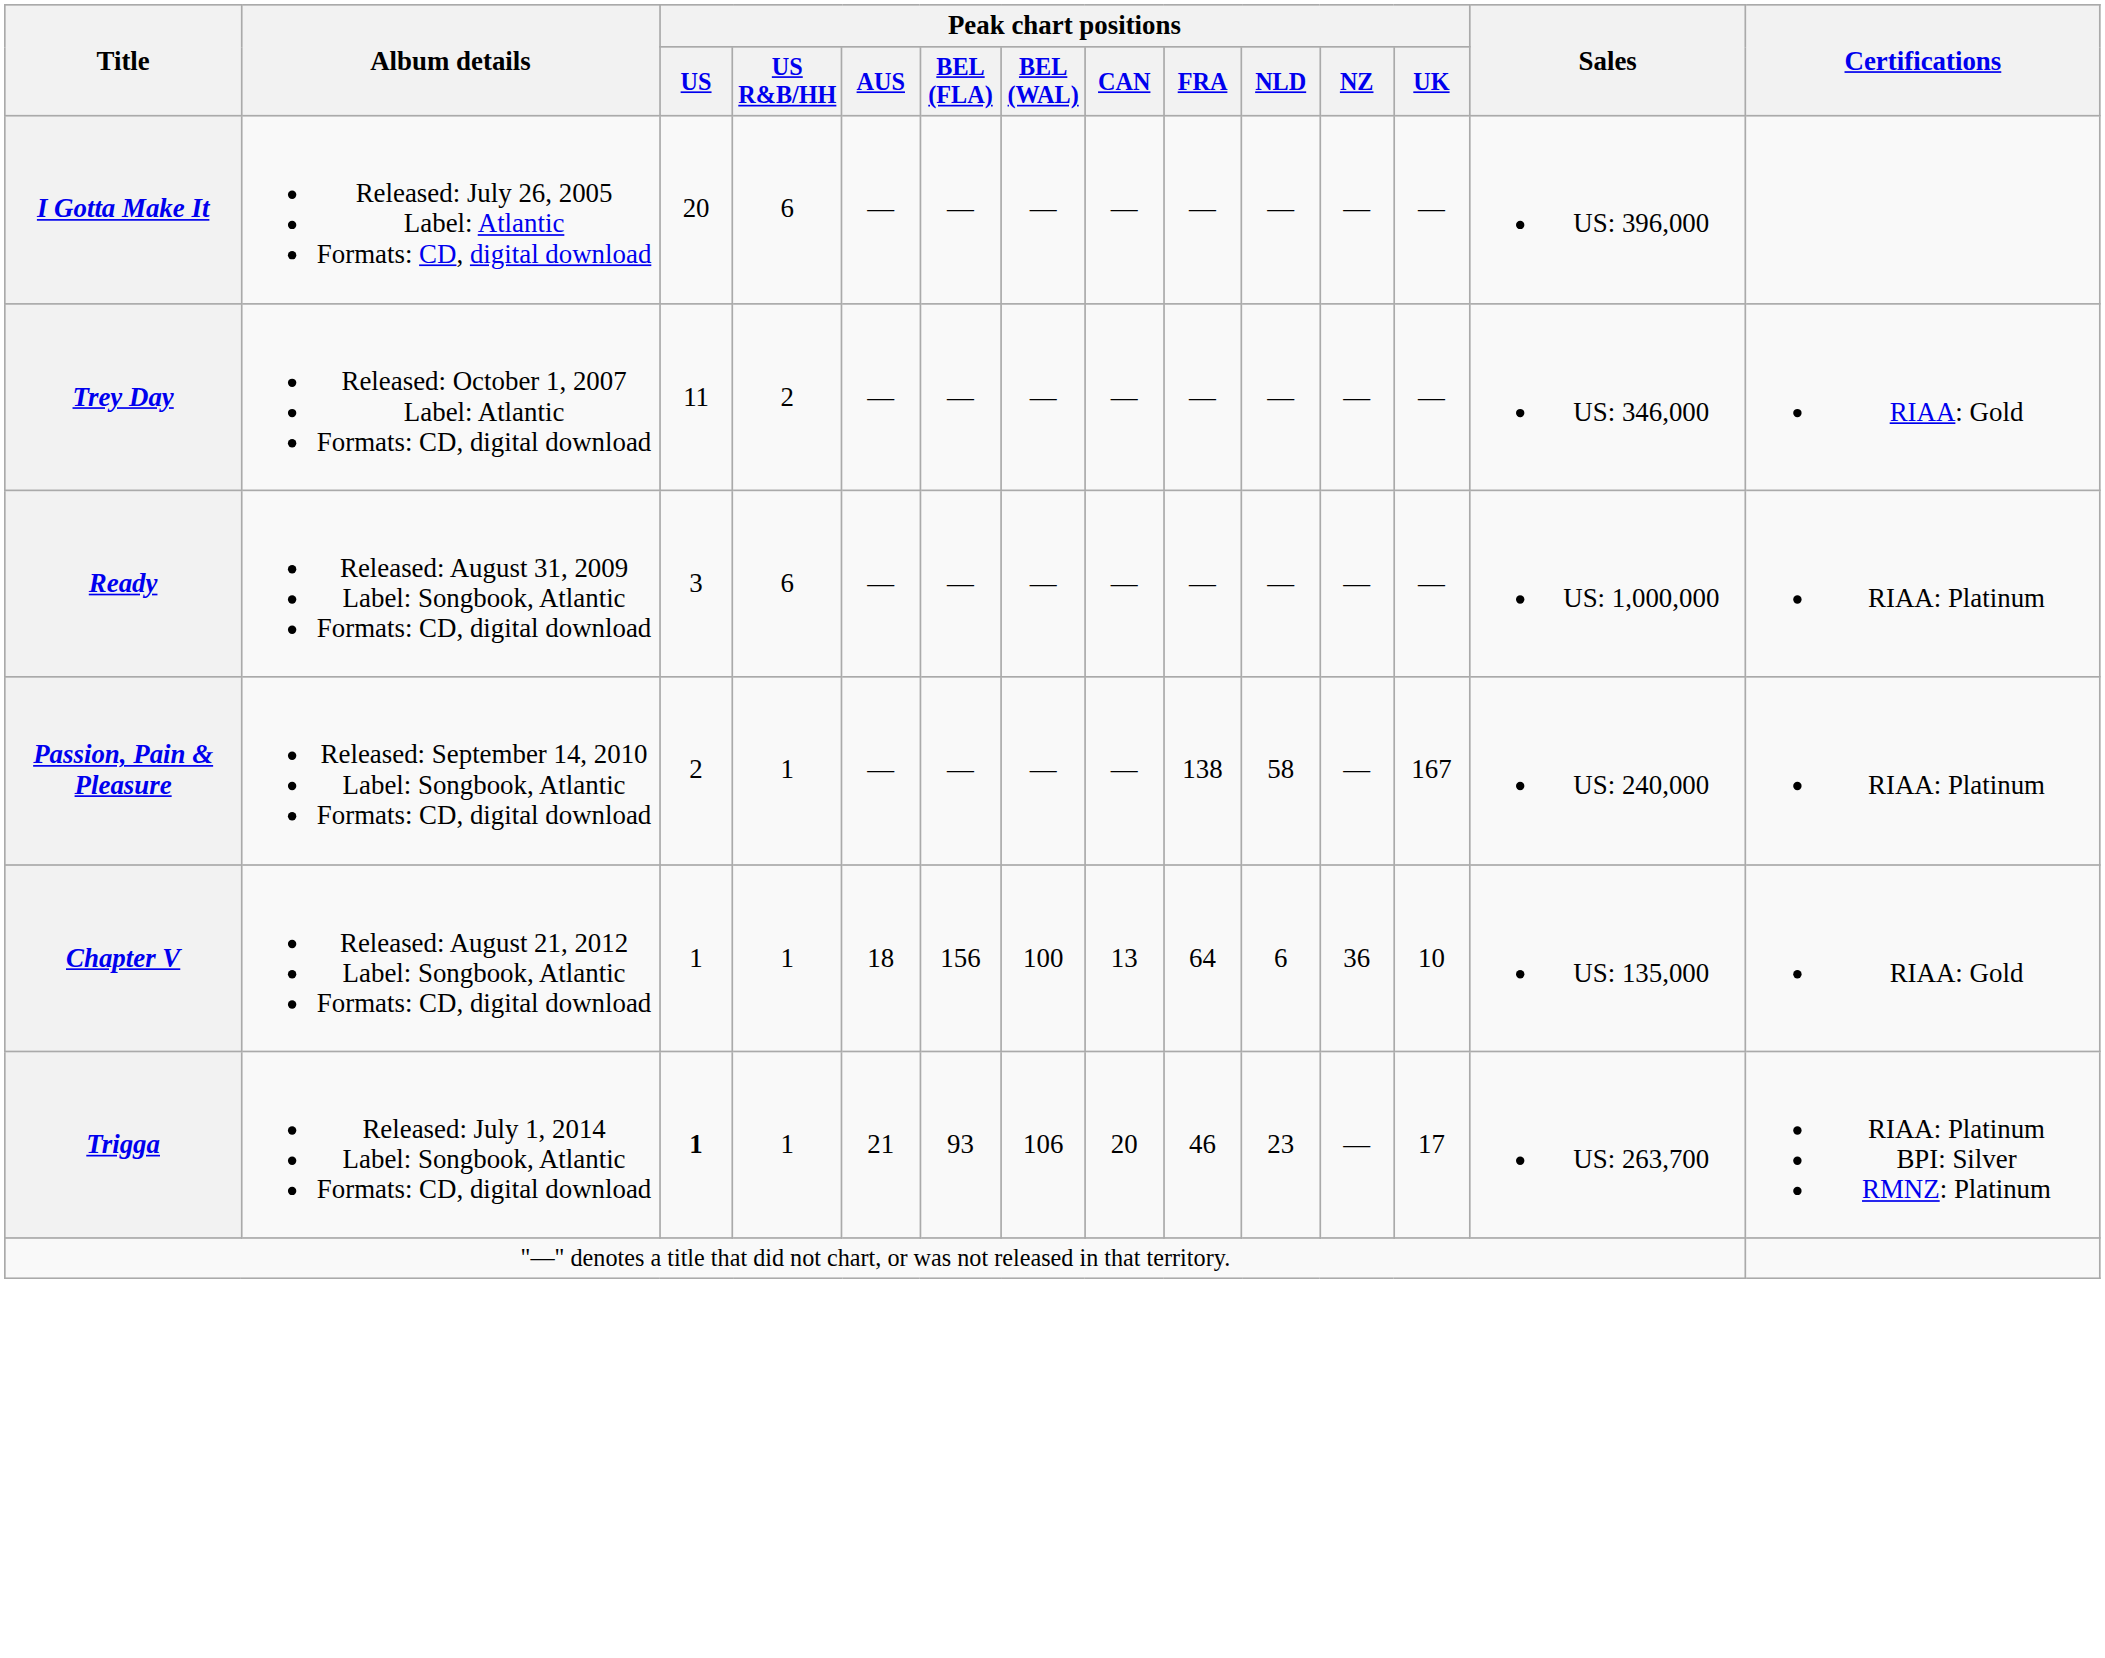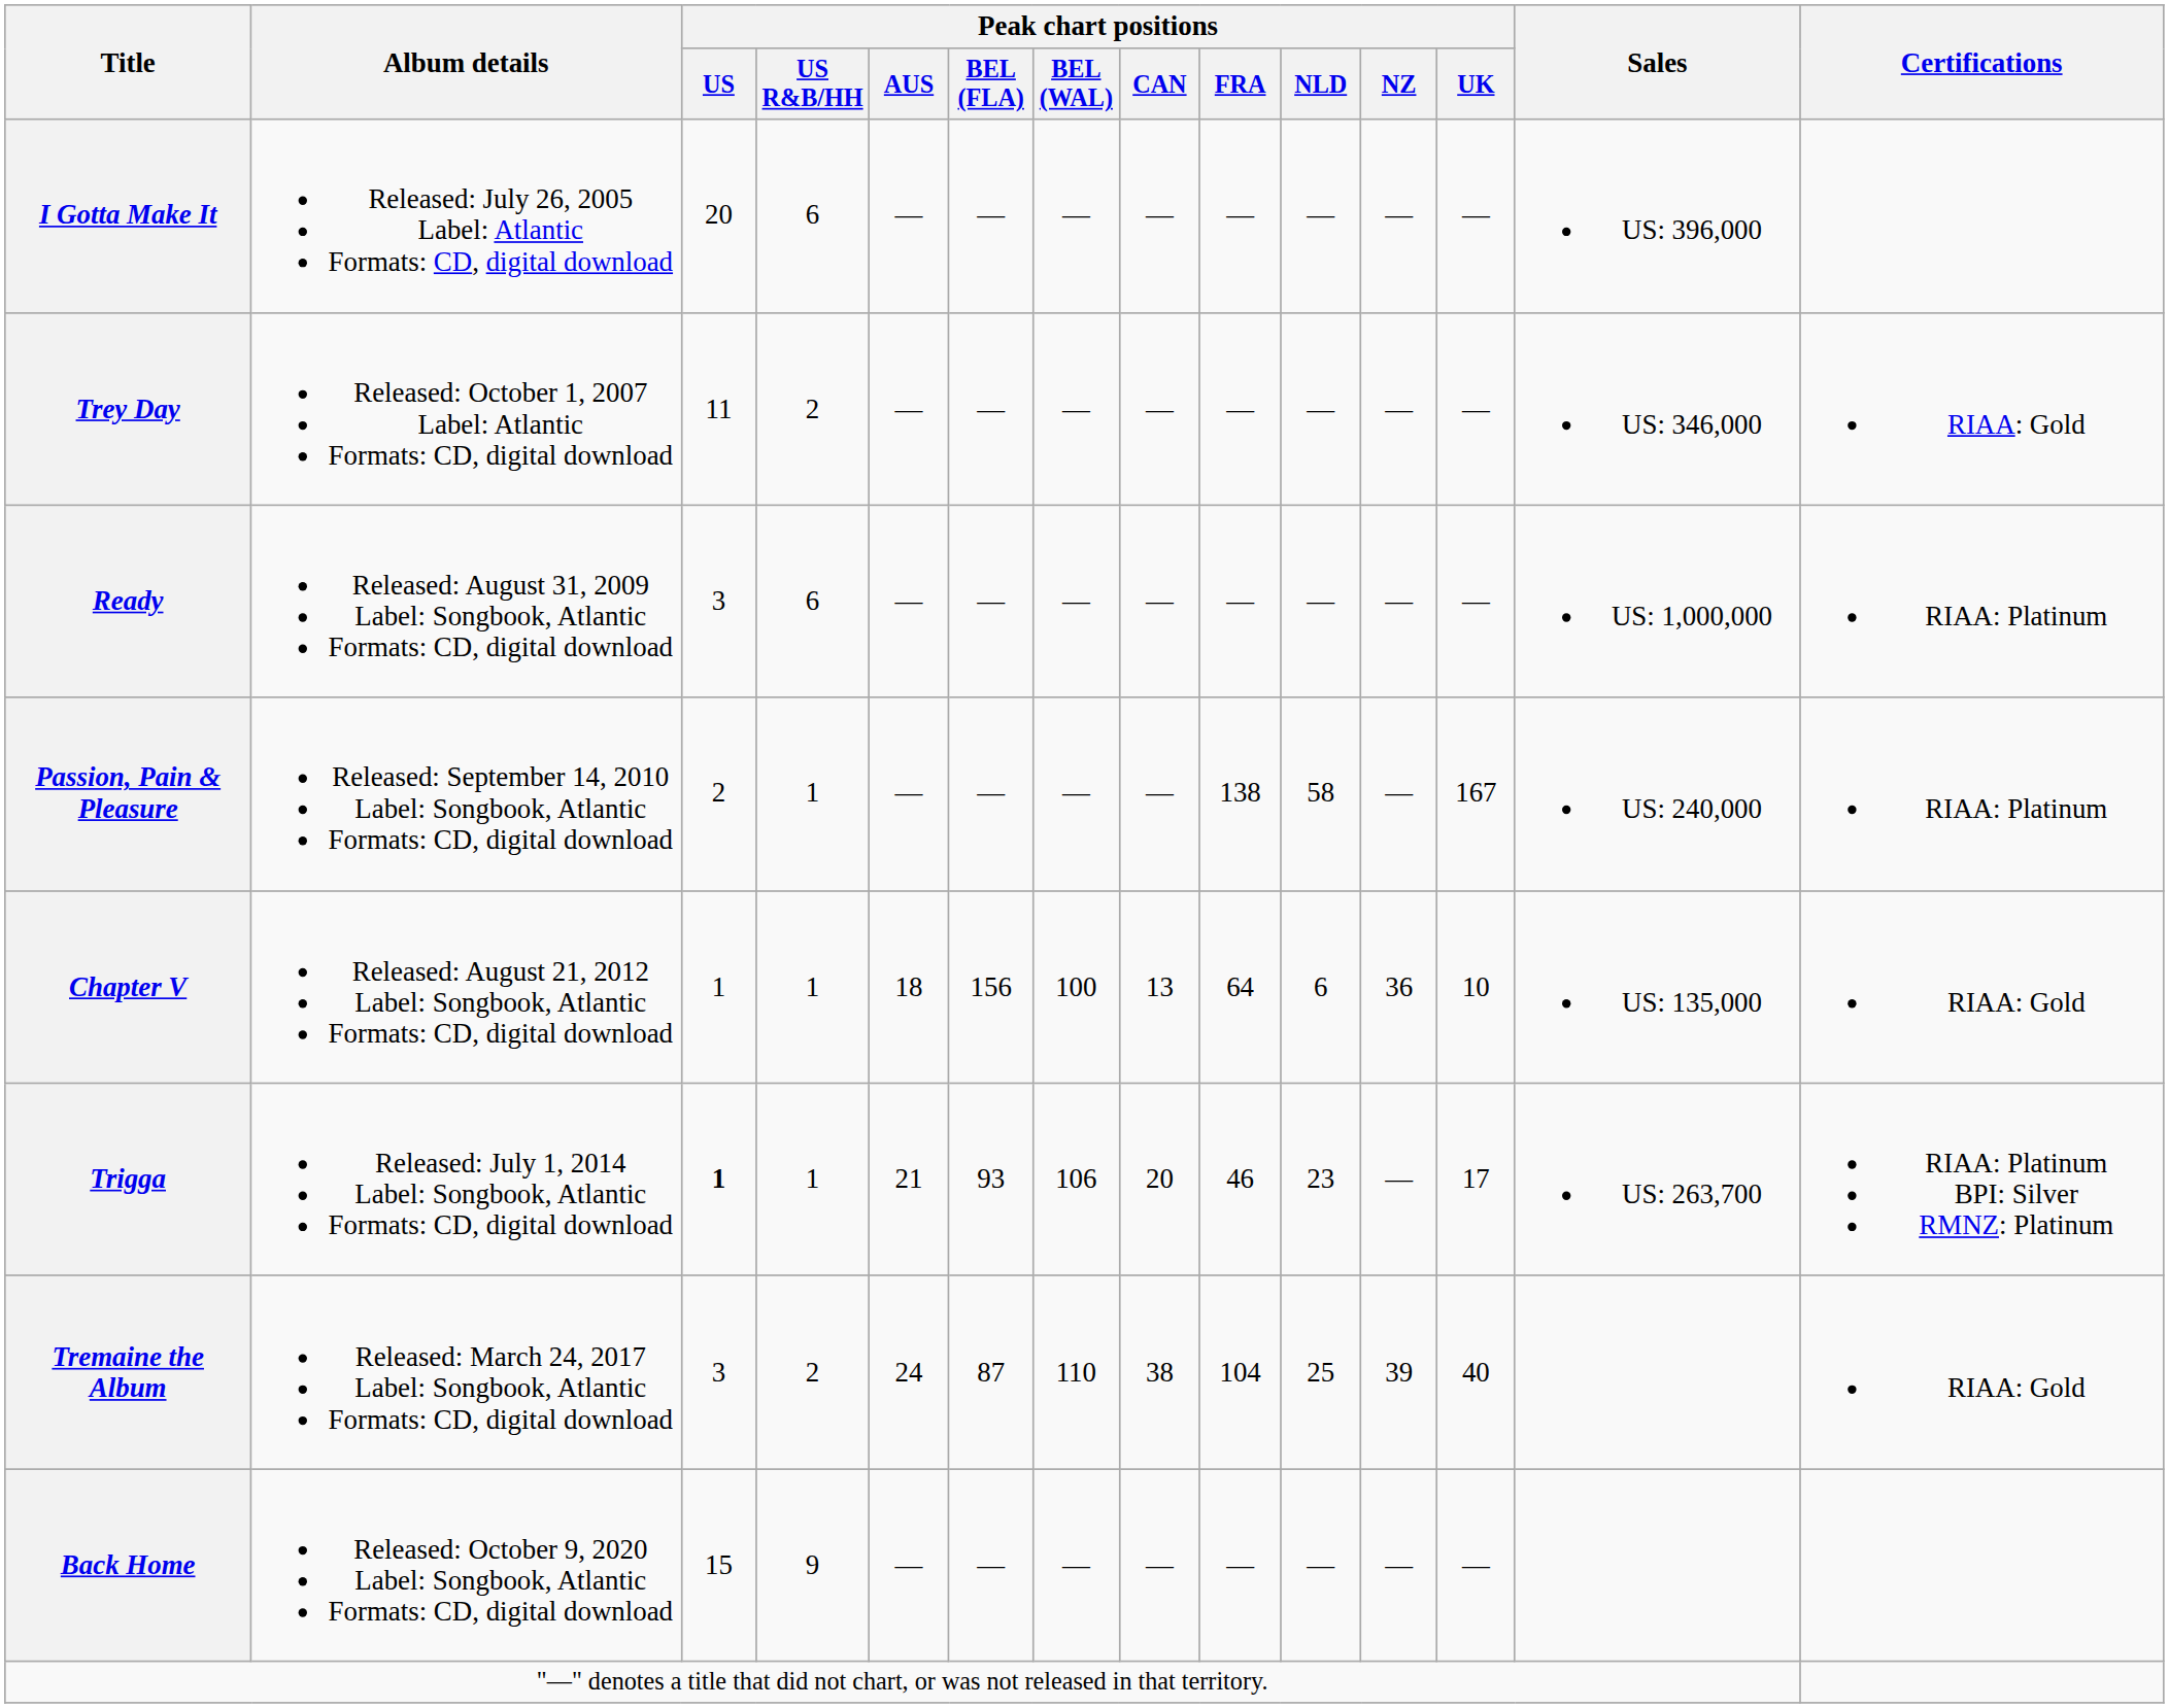+ row: Tremaine the Album | Released: March 24, 2017 Label: Songbook, Atlantic Formats: CD, digital download | 3 | 2 | 24 | 87 | 110 | 38 | 104 | 25 | 39 | 40 | RIAA: Gold
+ row: Back Home | Released: October 9, 2020 Label: Songbook, Atlantic Formats: CD, digital download | 15 | 9 | — | — | — | — | — | — | — | —
